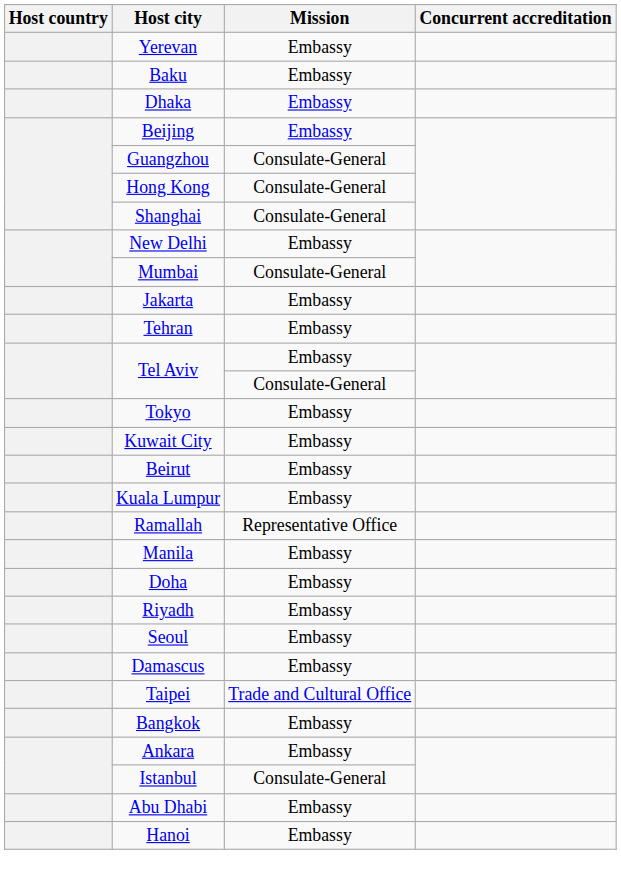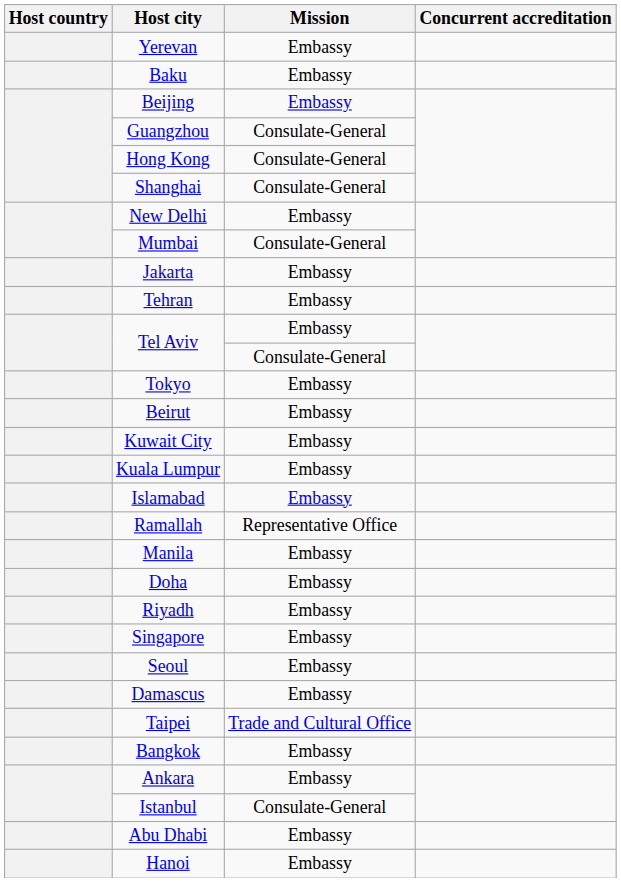- row: Dhaka | Embassy
rows swapped: Kuwait City <-> Beirut
+ row: Islamabad | Embassy
+ row: Singapore | Embassy
